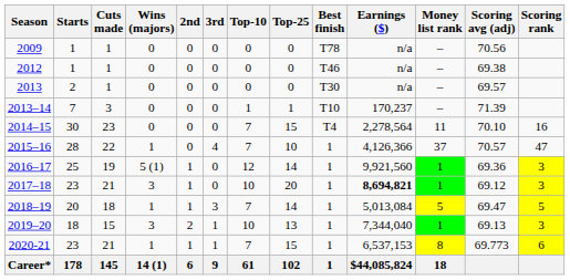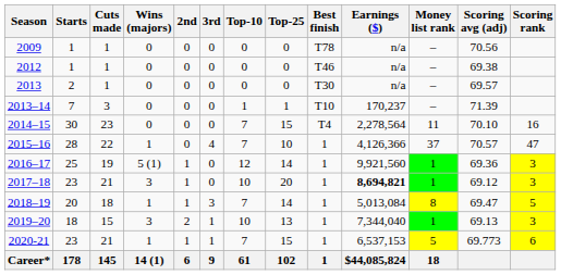2018–19 | Money list rank: 5 -> 8
2020-21 | Money list rank: 8 -> 5
